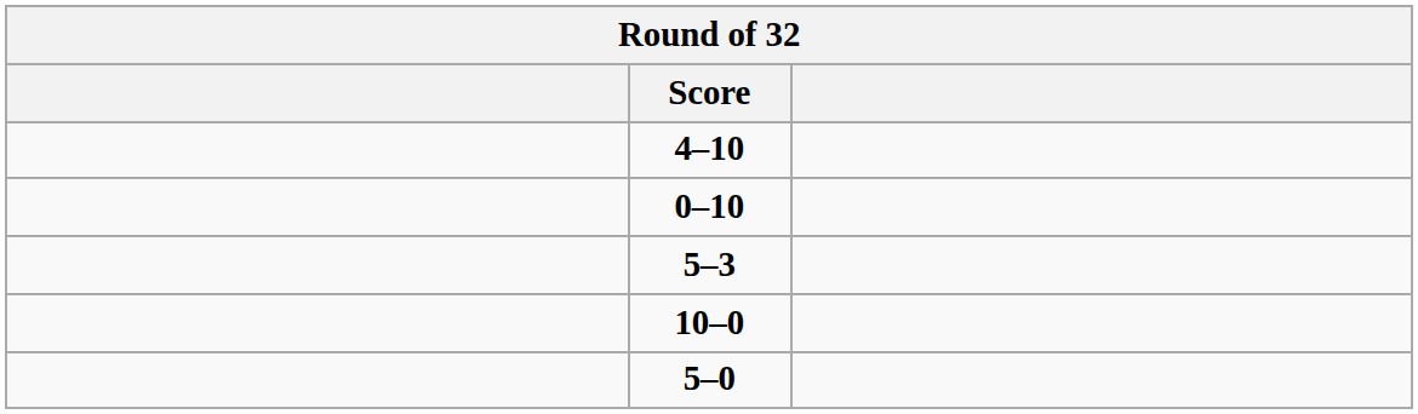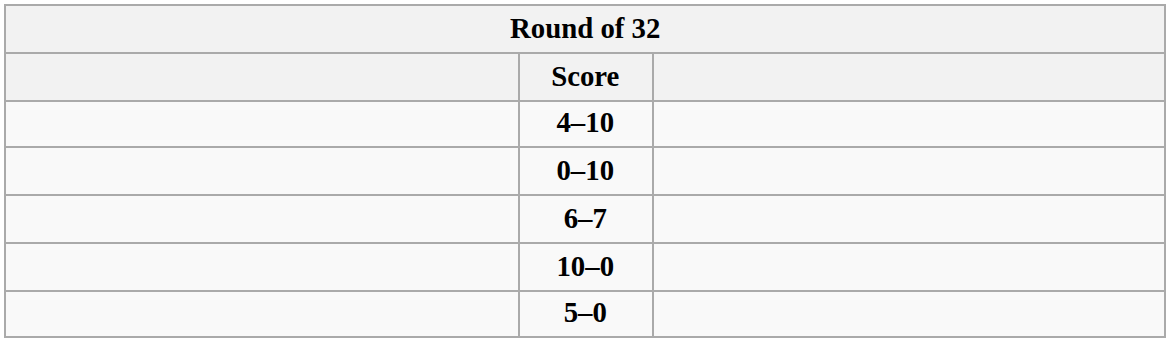+ row: 6–7
- row: 5–3
